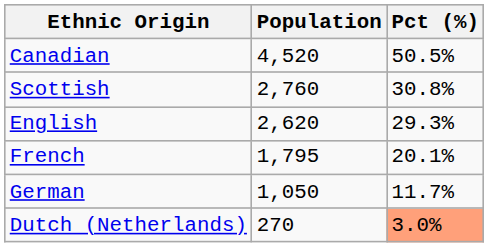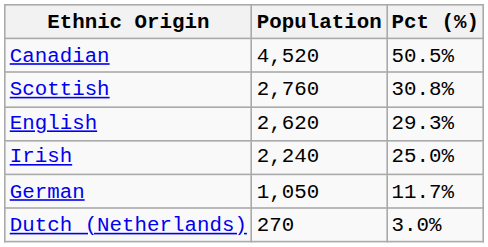+ row: Irish | 2,240 | 25.0%
- row: French | 1,795 | 20.1%
Dutch (Netherlands) | Pct (%): lightsalmon background -> no background
